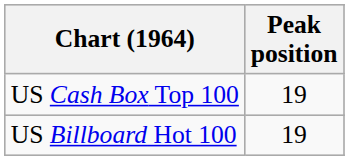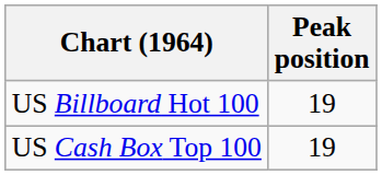rows swapped: US Cash Box Top 100 <-> US Billboard Hot 100
